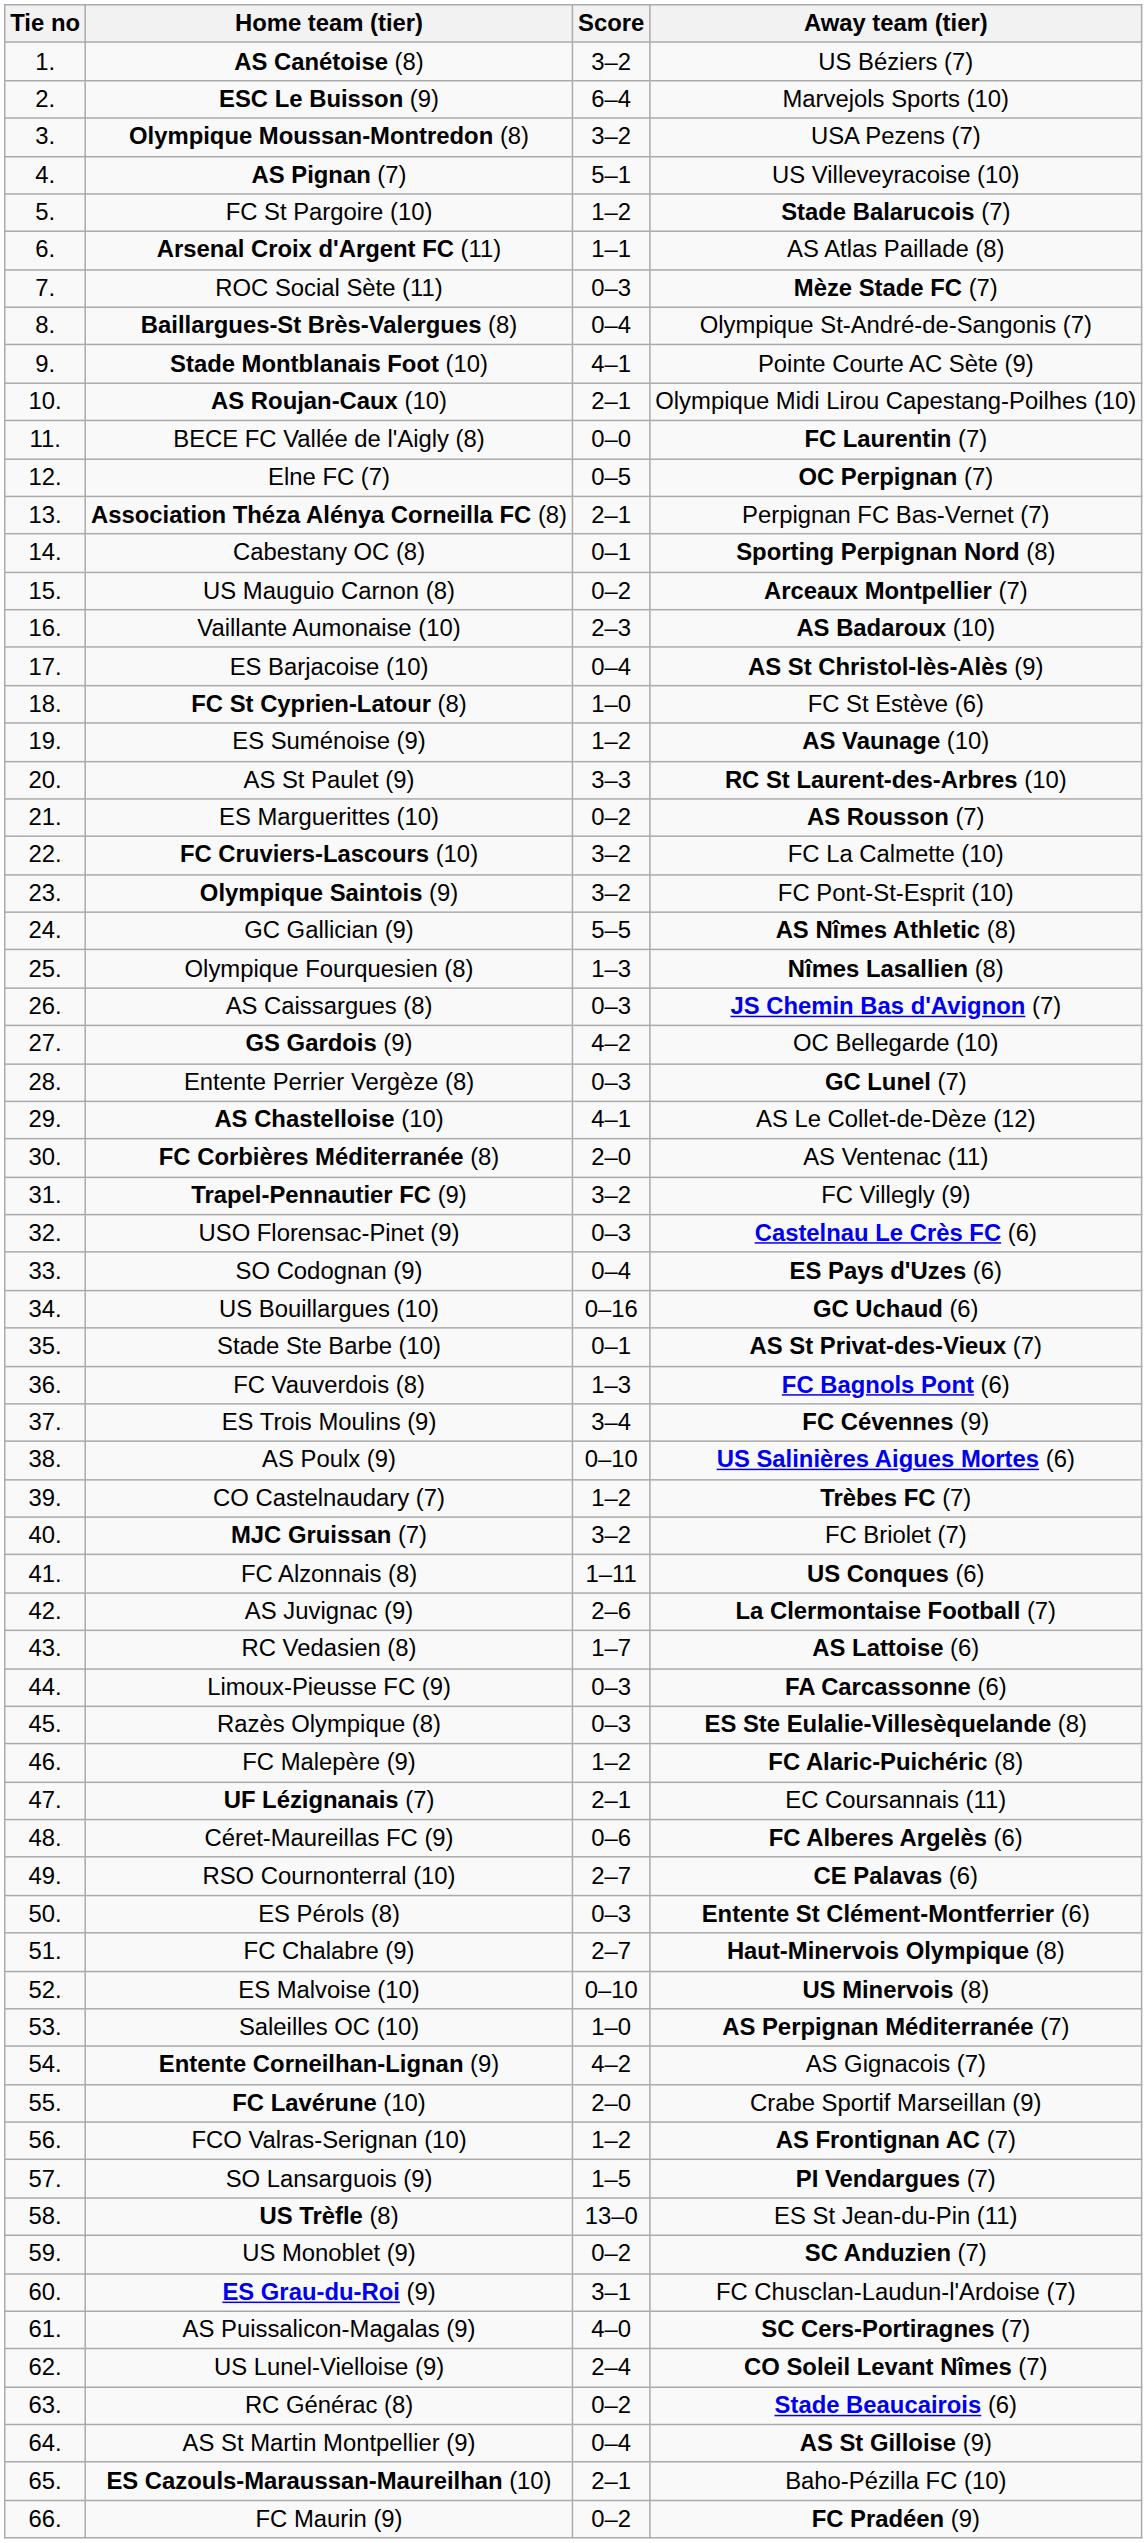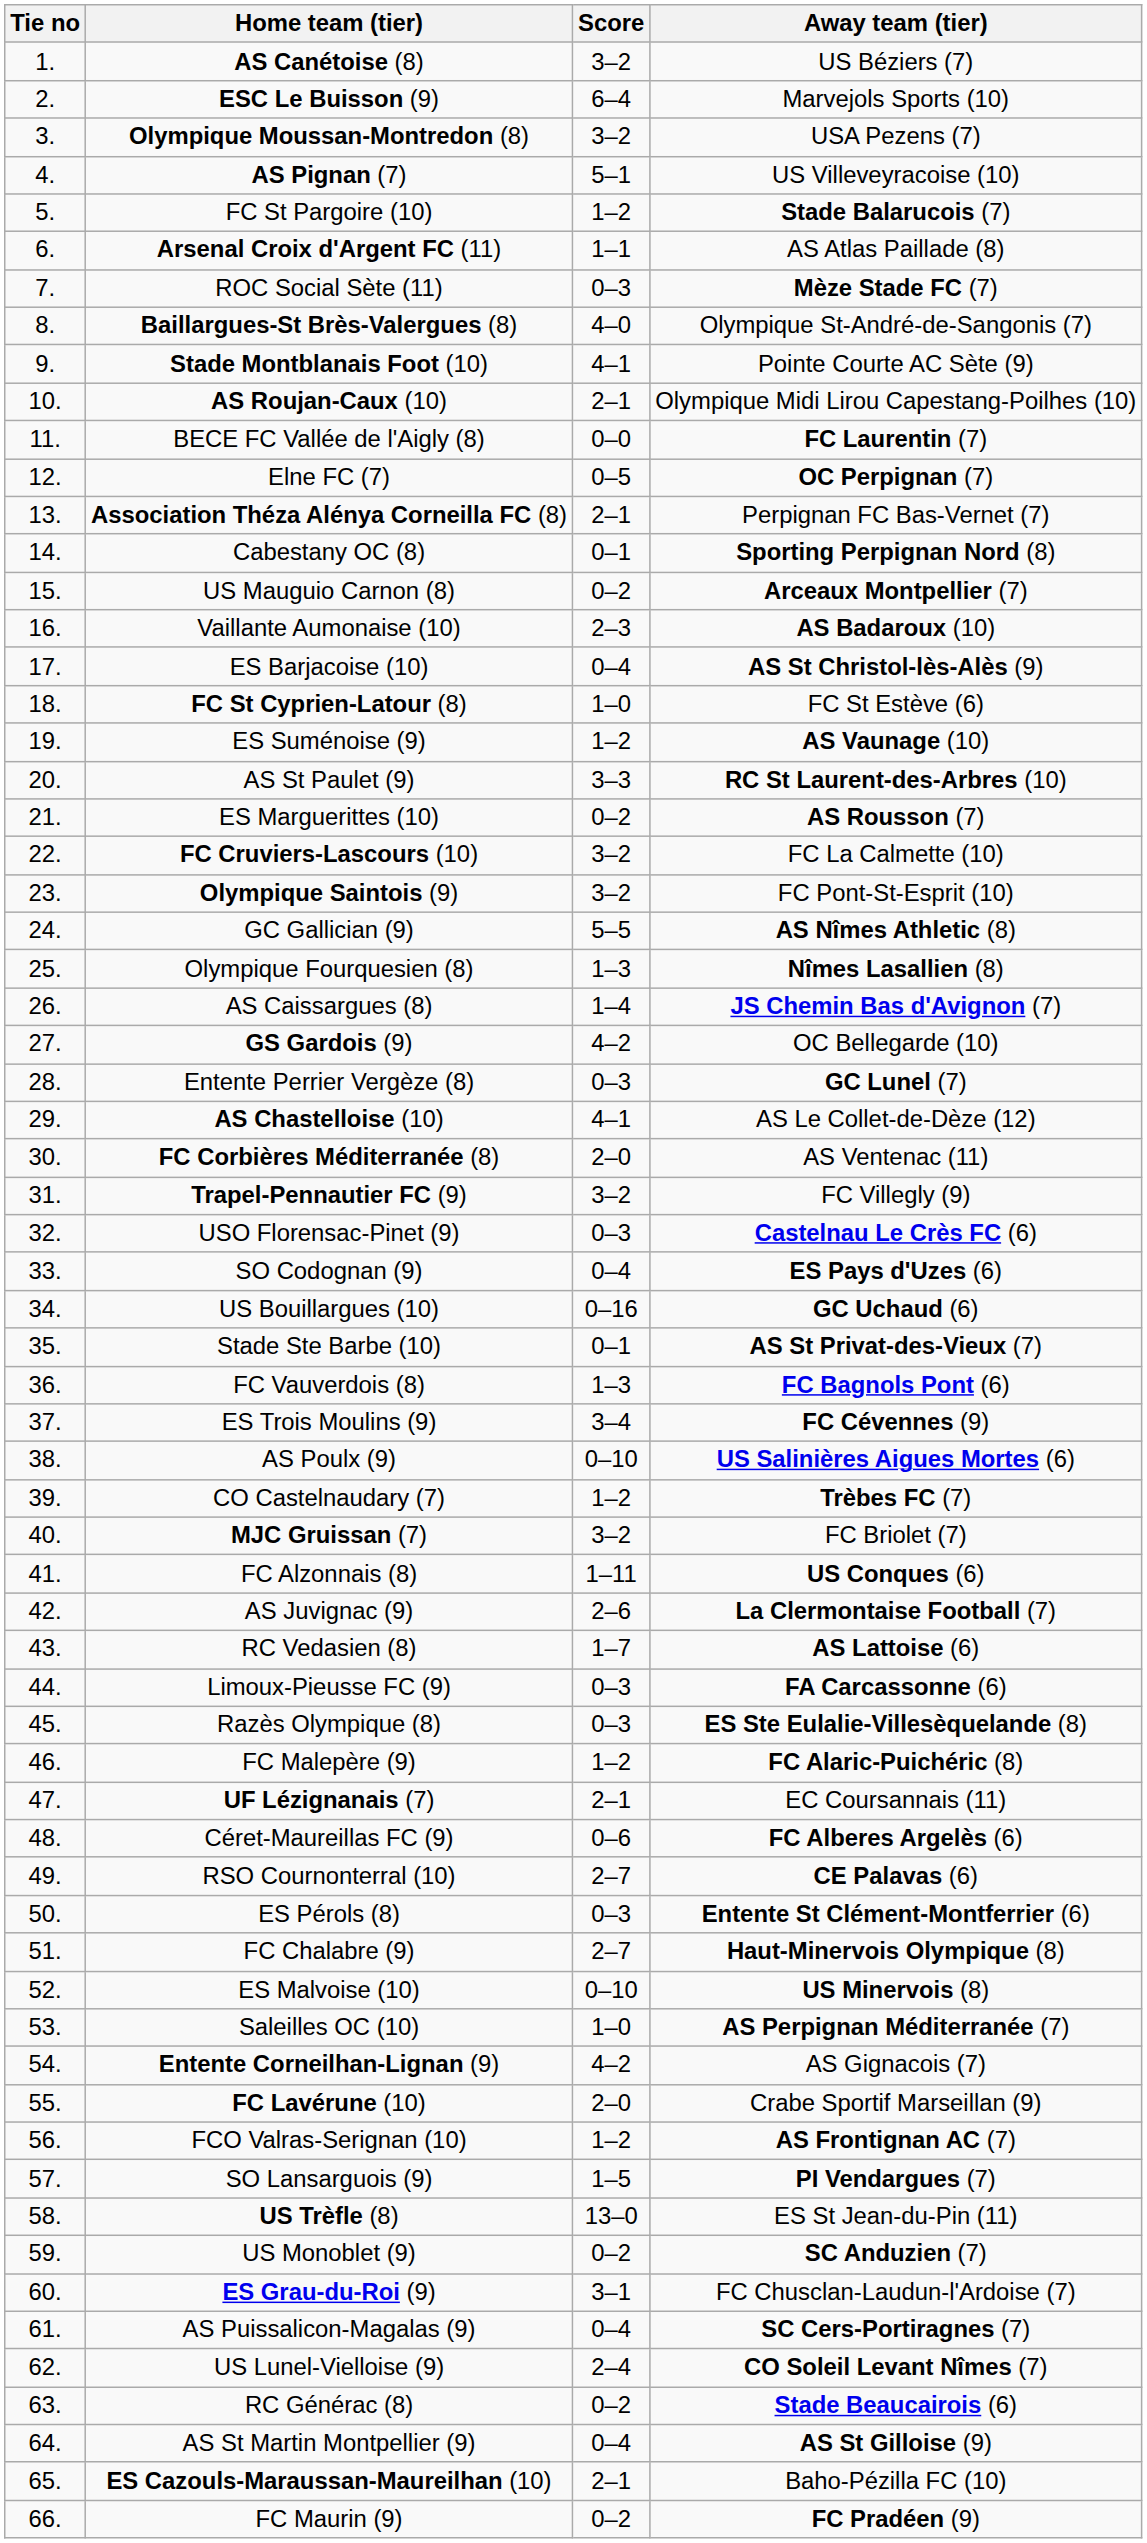Baillargues-St Brès-Valergues (8) | Score: 0–4 -> 4–0
AS Caissargues (8) | Score: 0–3 -> 1–4
AS Puissalicon-Magalas (9) | Score: 4–0 -> 0–4
